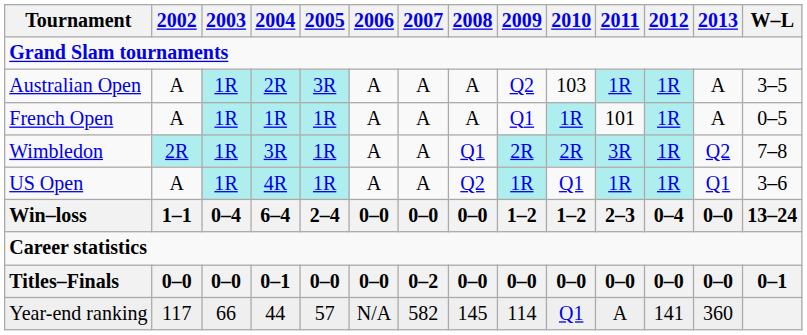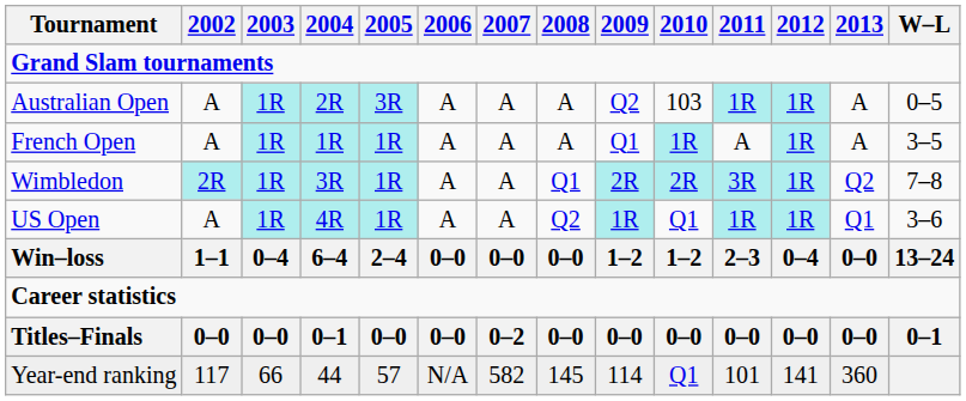Australian Open | W–L: 3–5 -> 0–5
French Open | 2011: 101 -> A
French Open | W–L: 0–5 -> 3–5
Year-end ranking | 2011: A -> 101
